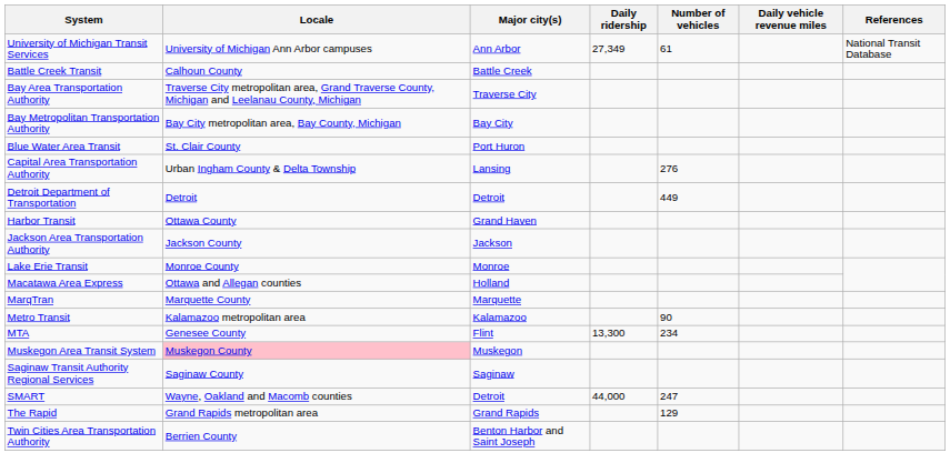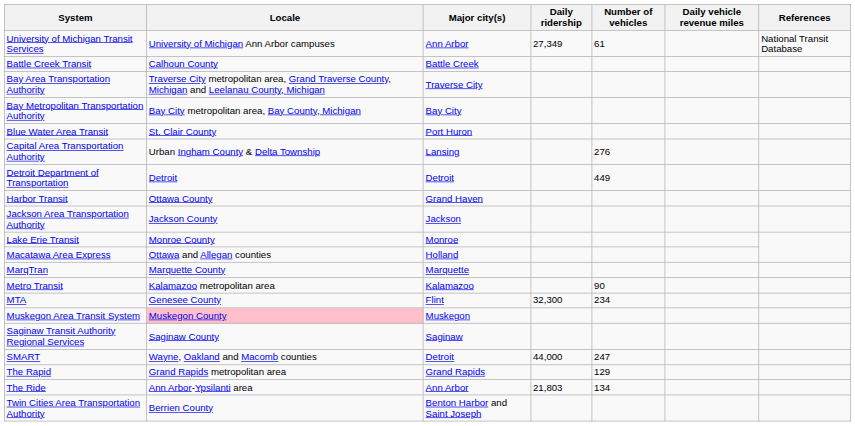MTA | Daily ridership: 13,300 -> 32,300
+ row: The Ride | Ann Arbor-Ypsilanti area | Ann Arbor | 21,803 | 134
